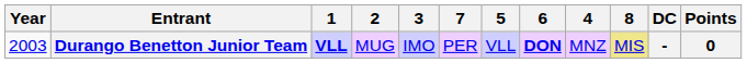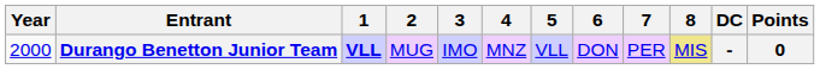columns swapped: 4 <-> 7
Durango Benetton Junior Team | Year: 2003 -> 2000
Durango Benetton Junior Team | 6: bold -> normal
